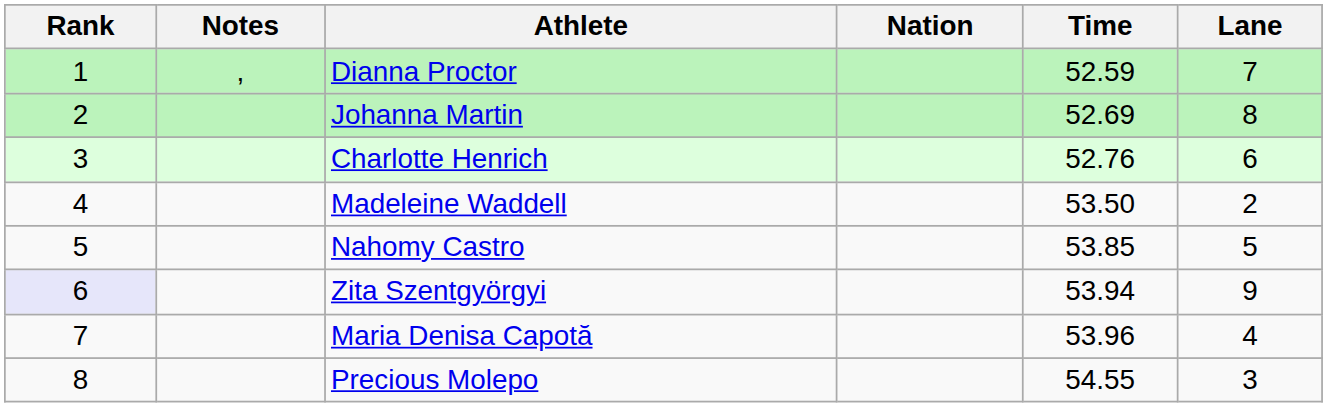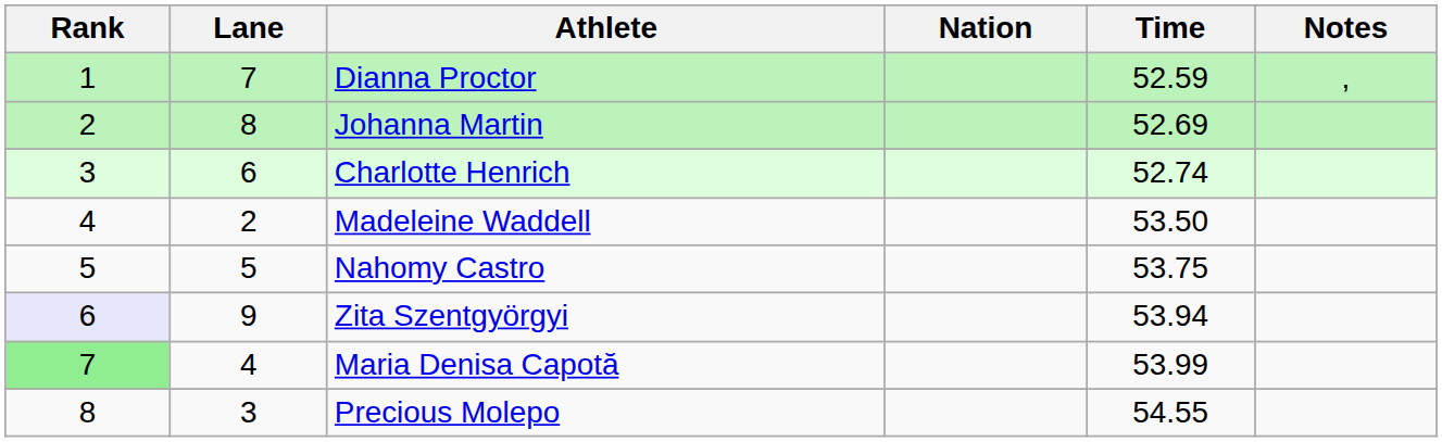columns swapped: Lane <-> Notes
Charlotte Henrich | Time: 52.76 -> 52.74
Nahomy Castro | Time: 53.85 -> 53.75
Maria Denisa Capotă | Rank: no background -> lightgreen background
Maria Denisa Capotă | Time: 53.96 -> 53.99
